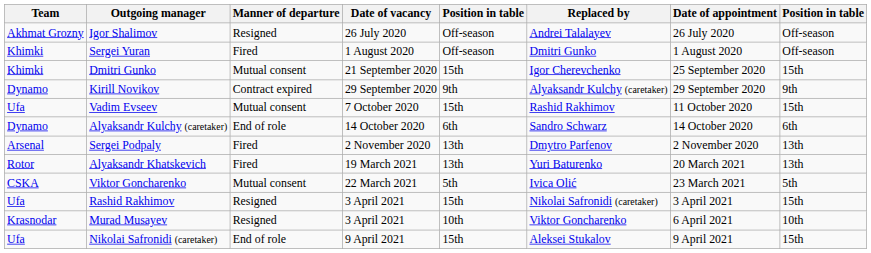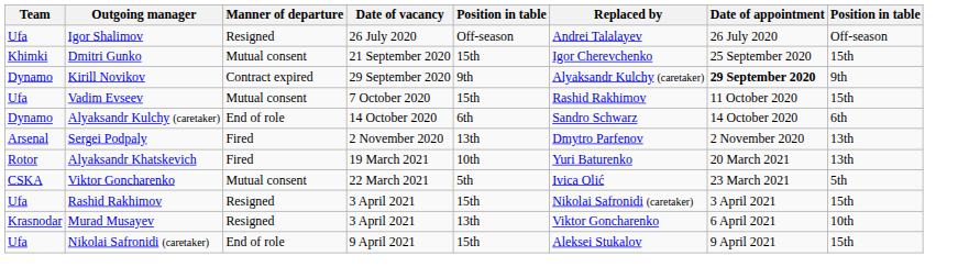Igor Shalimov | Team: Akhmat Grozny -> Ufa
- row: Khimki | Sergei Yuran | Fired | 1 August 2020 | Off-season | Dmitri Gunko | 1 August 2020 | Off-season
Kirill Novikov | Date of appointment: normal -> bold
Alyaksandr Khatskevich | column 5: 13th -> 10th
Murad Musayev | column 5: 10th -> 13th
